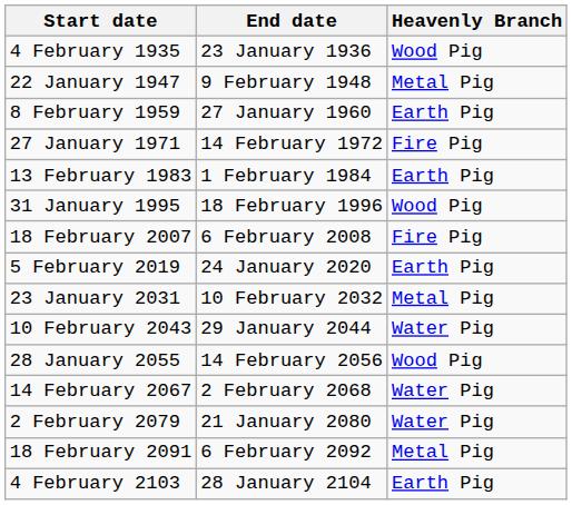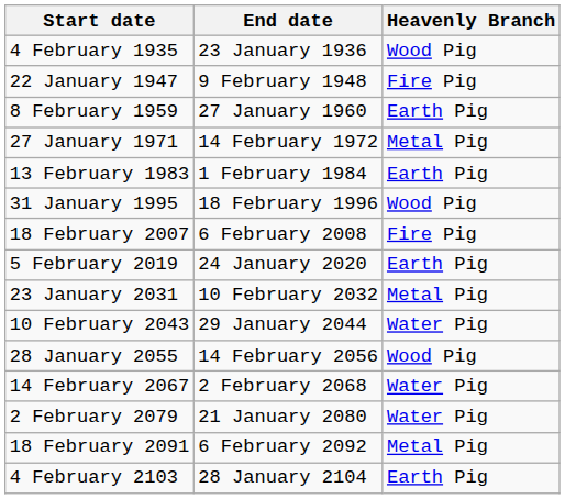22 January 1947 | Heavenly Branch: Metal Pig -> Fire Pig
27 January 1971 | Heavenly Branch: Fire Pig -> Metal Pig
